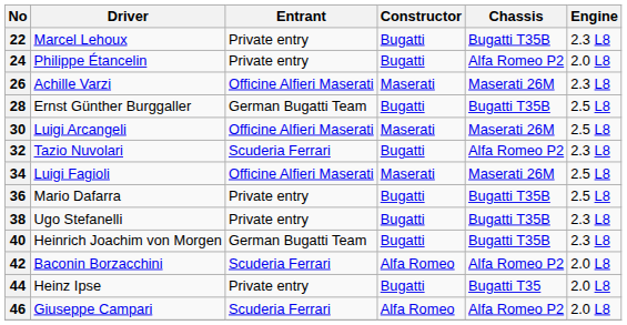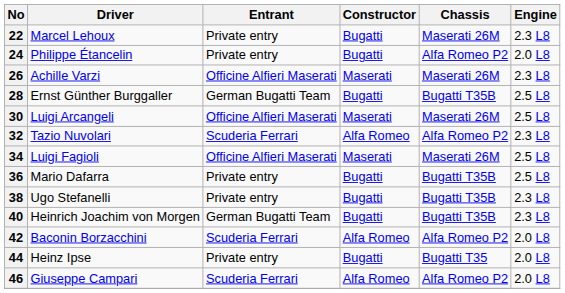22 | Chassis: Bugatti T35B -> Maserati 26M
32 | Constructor: Bugatti -> Alfa Romeo
